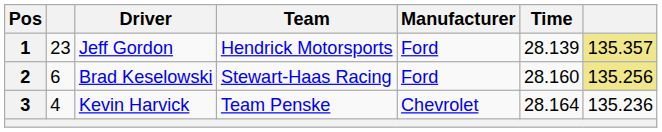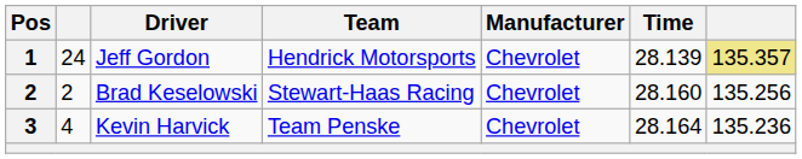Jeff Gordon | column 2: 23 -> 24
Jeff Gordon | Manufacturer: Ford -> Chevrolet
Brad Keselowski | column 2: 6 -> 2
Brad Keselowski | Manufacturer: Ford -> Chevrolet
Brad Keselowski | column 7: khaki background -> no background
